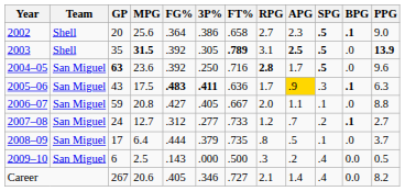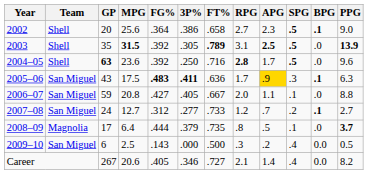2004–05 | Team: San Miguel -> Shell
2008–09 | Team: San Miguel -> Magnolia
2008–09 | PPG: normal -> bold
